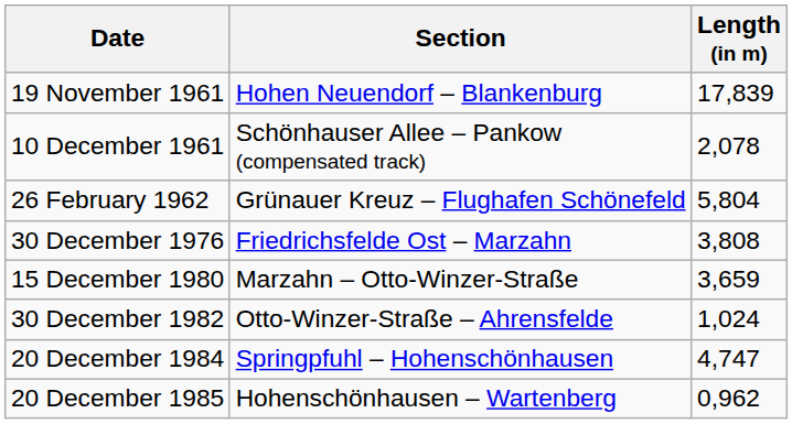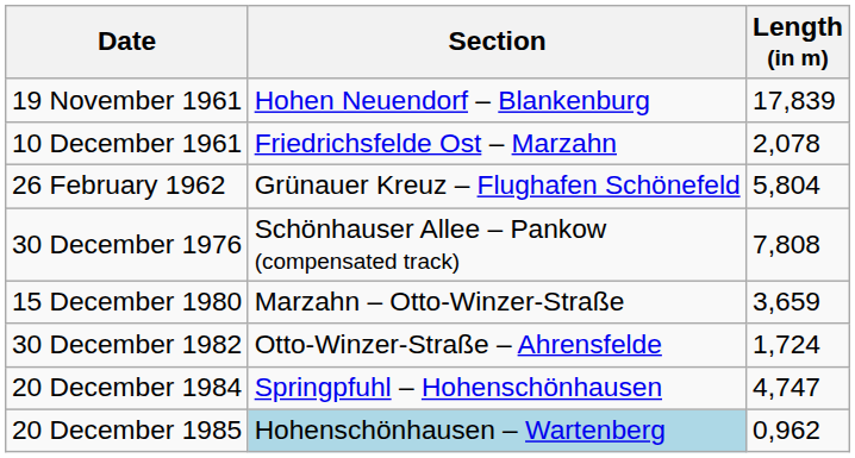10 December 1961 | Section: Schönhauser Allee – Pankow (compensated track) -> Friedrichsfelde Ost – Marzahn
30 December 1976 | Section: Friedrichsfelde Ost – Marzahn -> Schönhauser Allee – Pankow (compensated track)
30 December 1976 | Length (in m): 3,808 -> 7,808
30 December 1982 | Length (in m): 1,024 -> 1,724
20 December 1985 | Section: no background -> lightblue background
